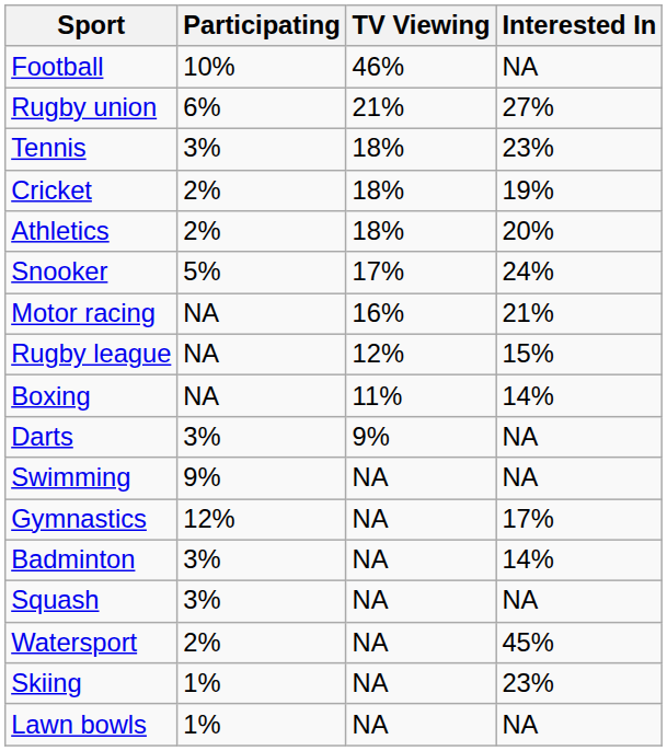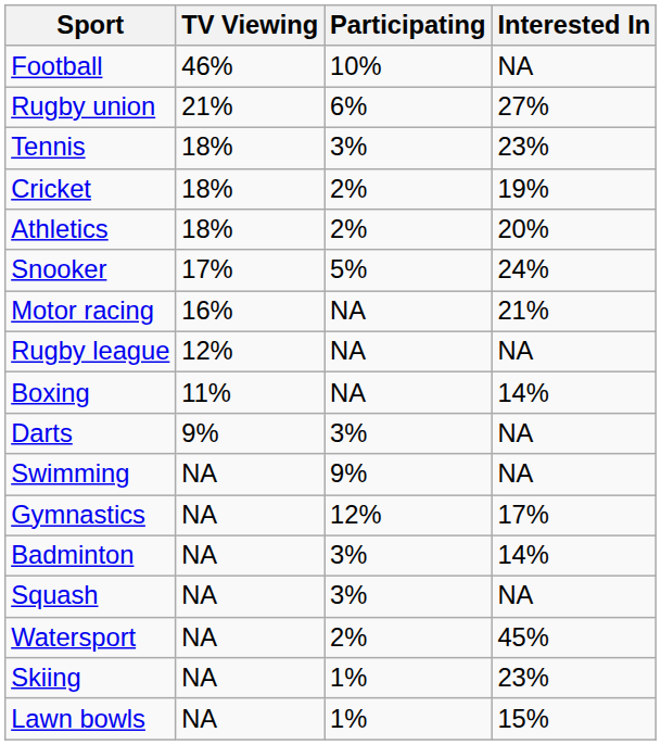columns swapped: TV Viewing <-> Participating
Rugby league | Interested In: 15% -> NA
Lawn bowls | Interested In: NA -> 15%
